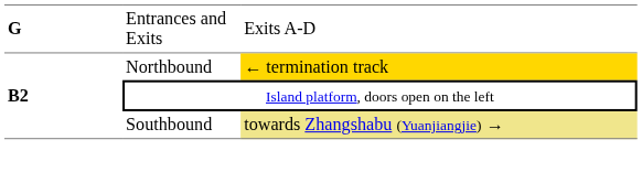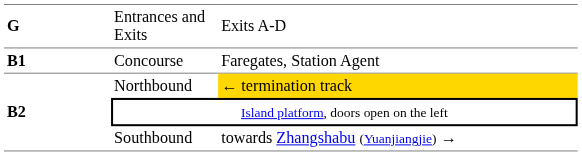+ row: B1 | Concourse | Faregates, Station Agent
Southbound | column 3: khaki background -> no background
